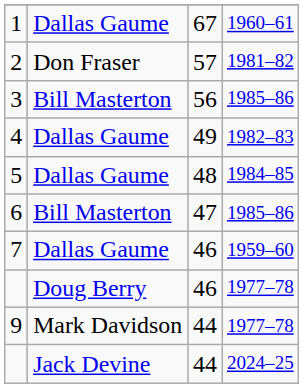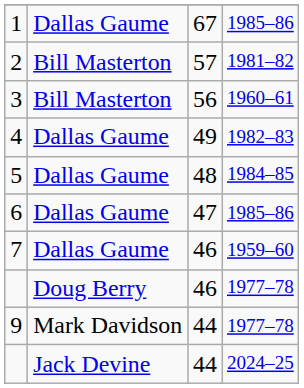1 | column 4: 1960–61 -> 1985–86
2 | column 2: Don Fraser -> Bill Masterton
3 | column 4: 1985–86 -> 1960–61
6 | column 2: Bill Masterton -> Dallas Gaume
